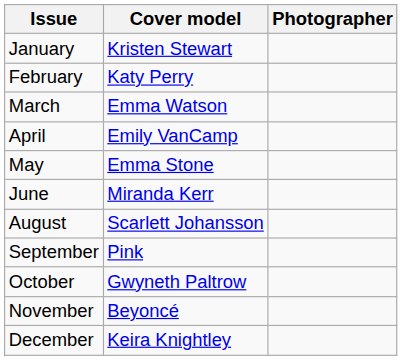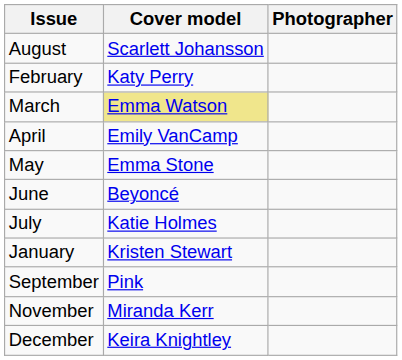rows swapped: January <-> August
March | Cover model: no background -> khaki background
June | Cover model: Miranda Kerr -> Beyoncé
+ row: July | Katie Holmes
- row: October | Gwyneth Paltrow
November | Cover model: Beyoncé -> Miranda Kerr
